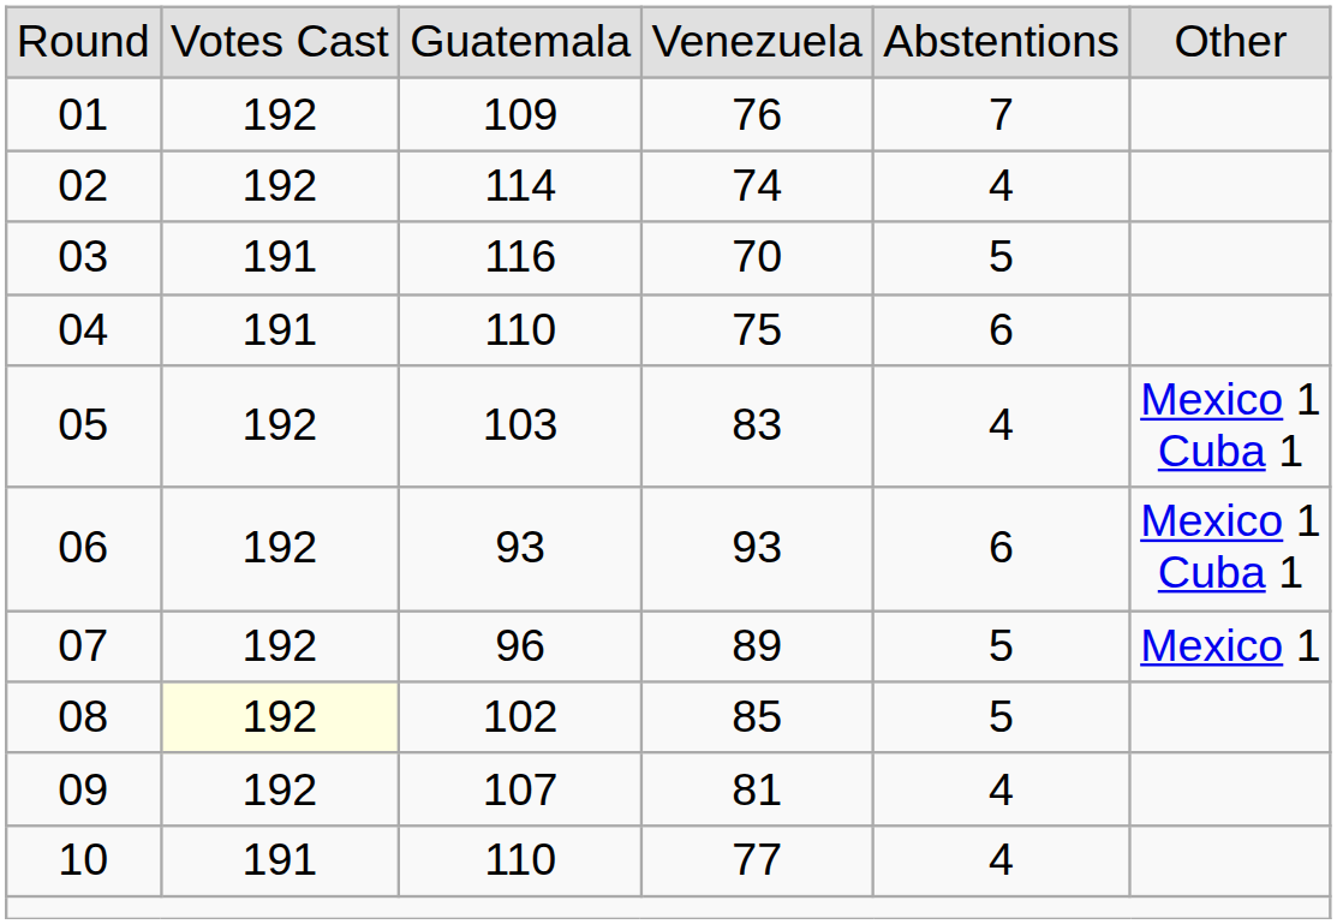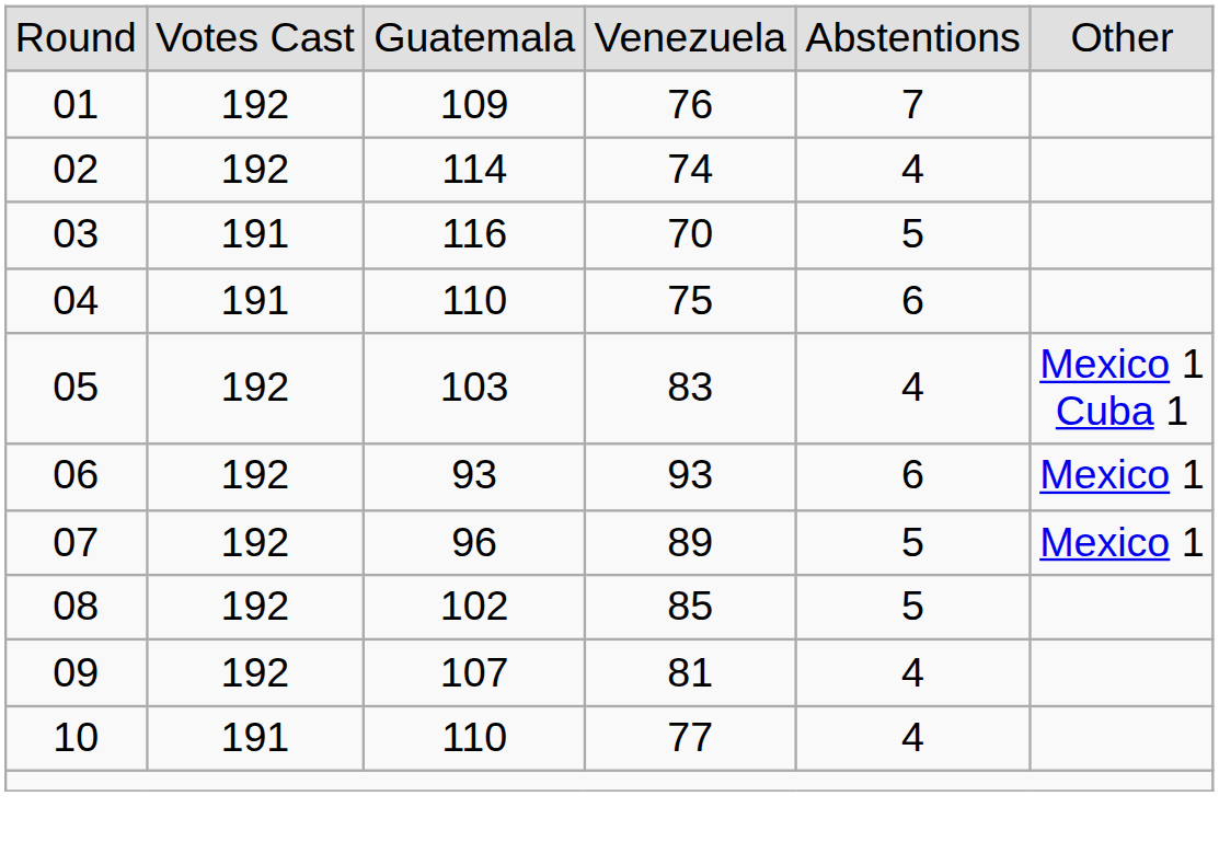06 | column 6: Mexico 1 Cuba 1 -> Mexico 1
08 | column 2: lightyellow background -> no background
